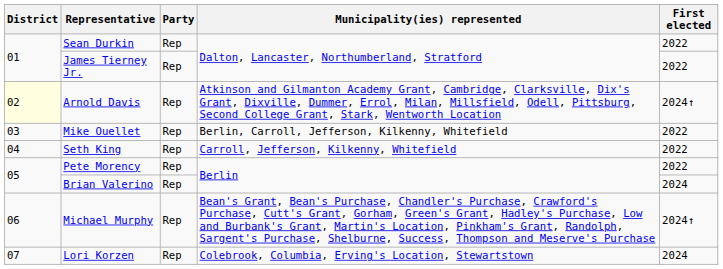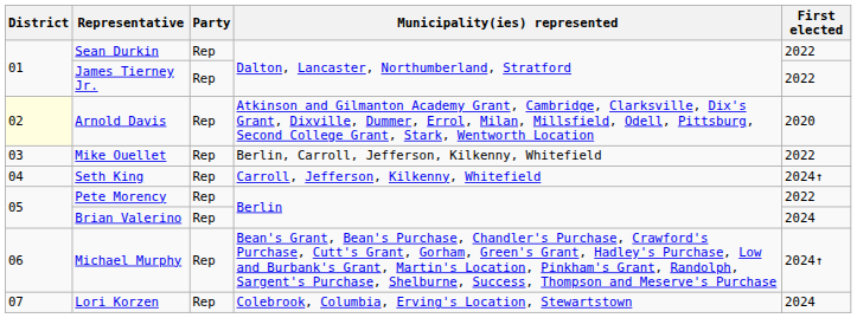Arnold Davis | First elected: 2024↑ -> 2020
Seth King | First elected: 2022 -> 2024↑
